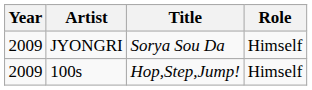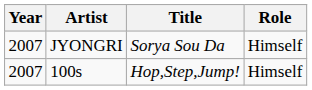JYONGRI | Year: 2009 -> 2007
100s | Year: 2009 -> 2007
